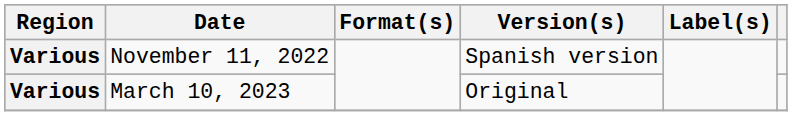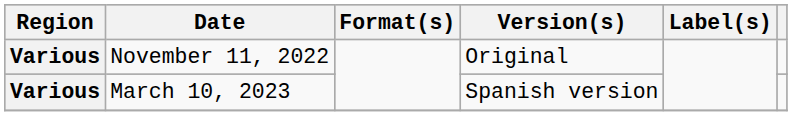November 11, 2022 | Version(s): Spanish version -> Original
March 10, 2023 | Version(s): Original -> Spanish version
